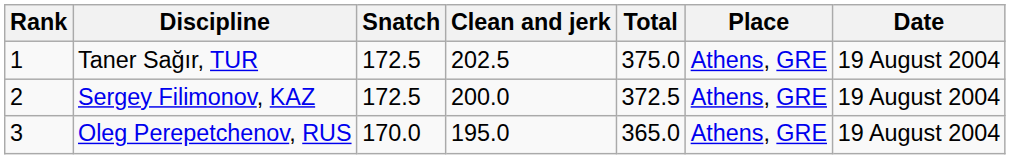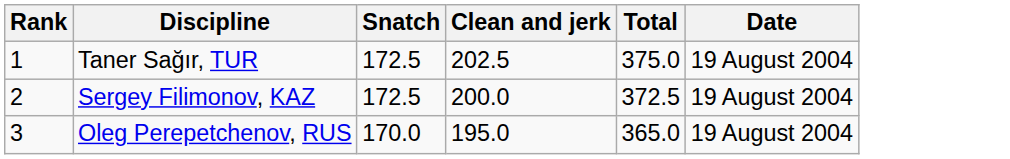- column: Place | Athens, GRE | Athens, GRE | Athens, GRE
